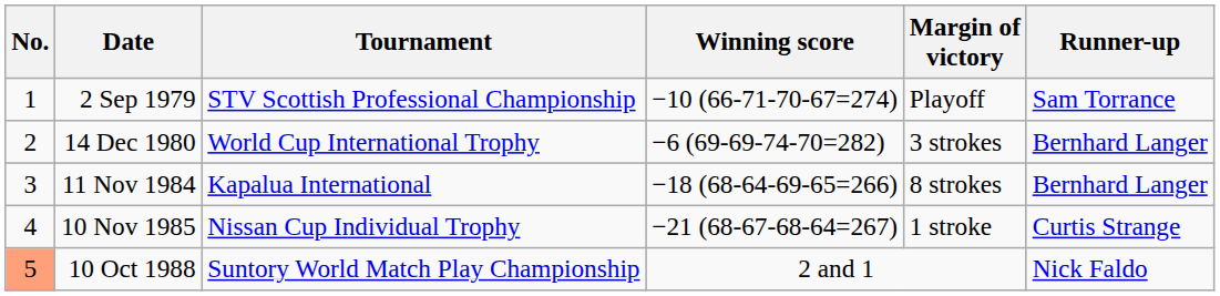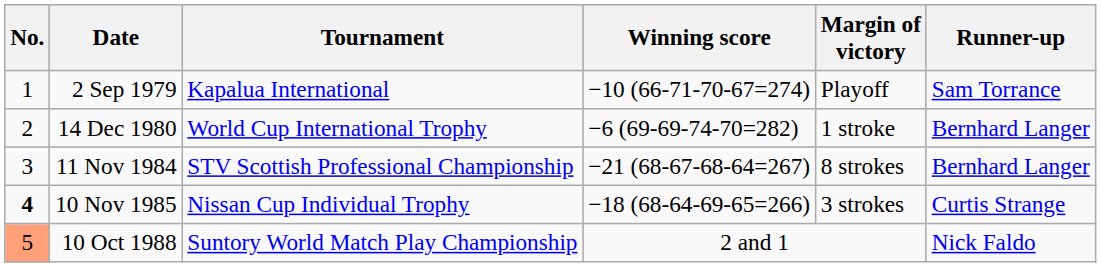2 Sep 1979 | Tournament: STV Scottish Professional Championship -> Kapalua International
14 Dec 1980 | Margin of victory: 3 strokes -> 1 stroke
11 Nov 1984 | Tournament: Kapalua International -> STV Scottish Professional Championship
11 Nov 1984 | Winning score: −18 (68-64-69-65=266) -> −21 (68-67-68-64=267)
10 Nov 1985 | No.: normal -> bold
10 Nov 1985 | Winning score: −21 (68-67-68-64=267) -> −18 (68-64-69-65=266)
10 Nov 1985 | Margin of victory: 1 stroke -> 3 strokes
